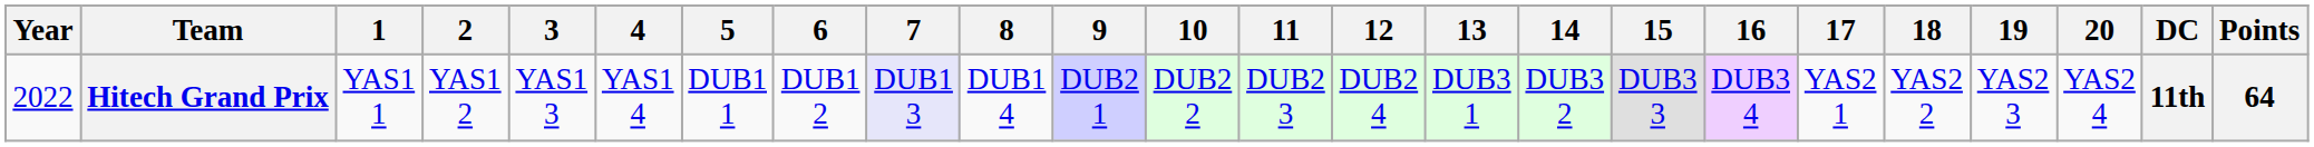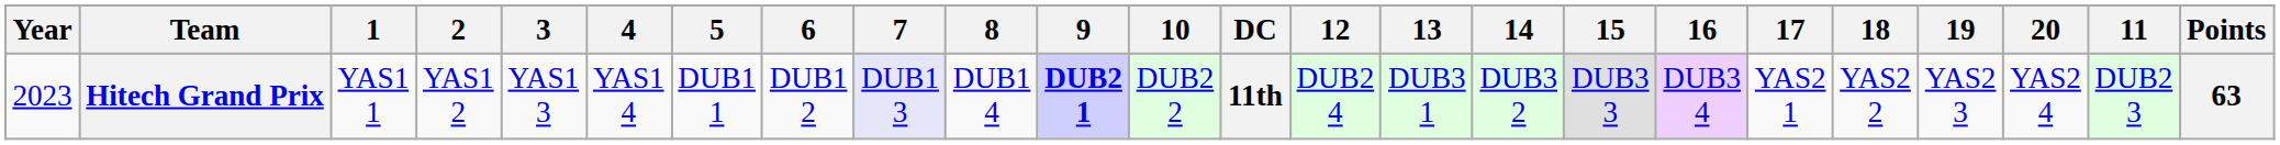columns swapped: 11 <-> DC
Hitech Grand Prix | Year: 2022 -> 2023
Hitech Grand Prix | 9: normal -> bold
Hitech Grand Prix | Points: 64 -> 63
